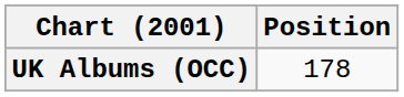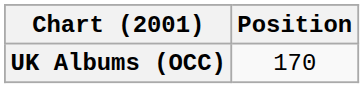UK Albums (OCC) | Position: 178 -> 170
